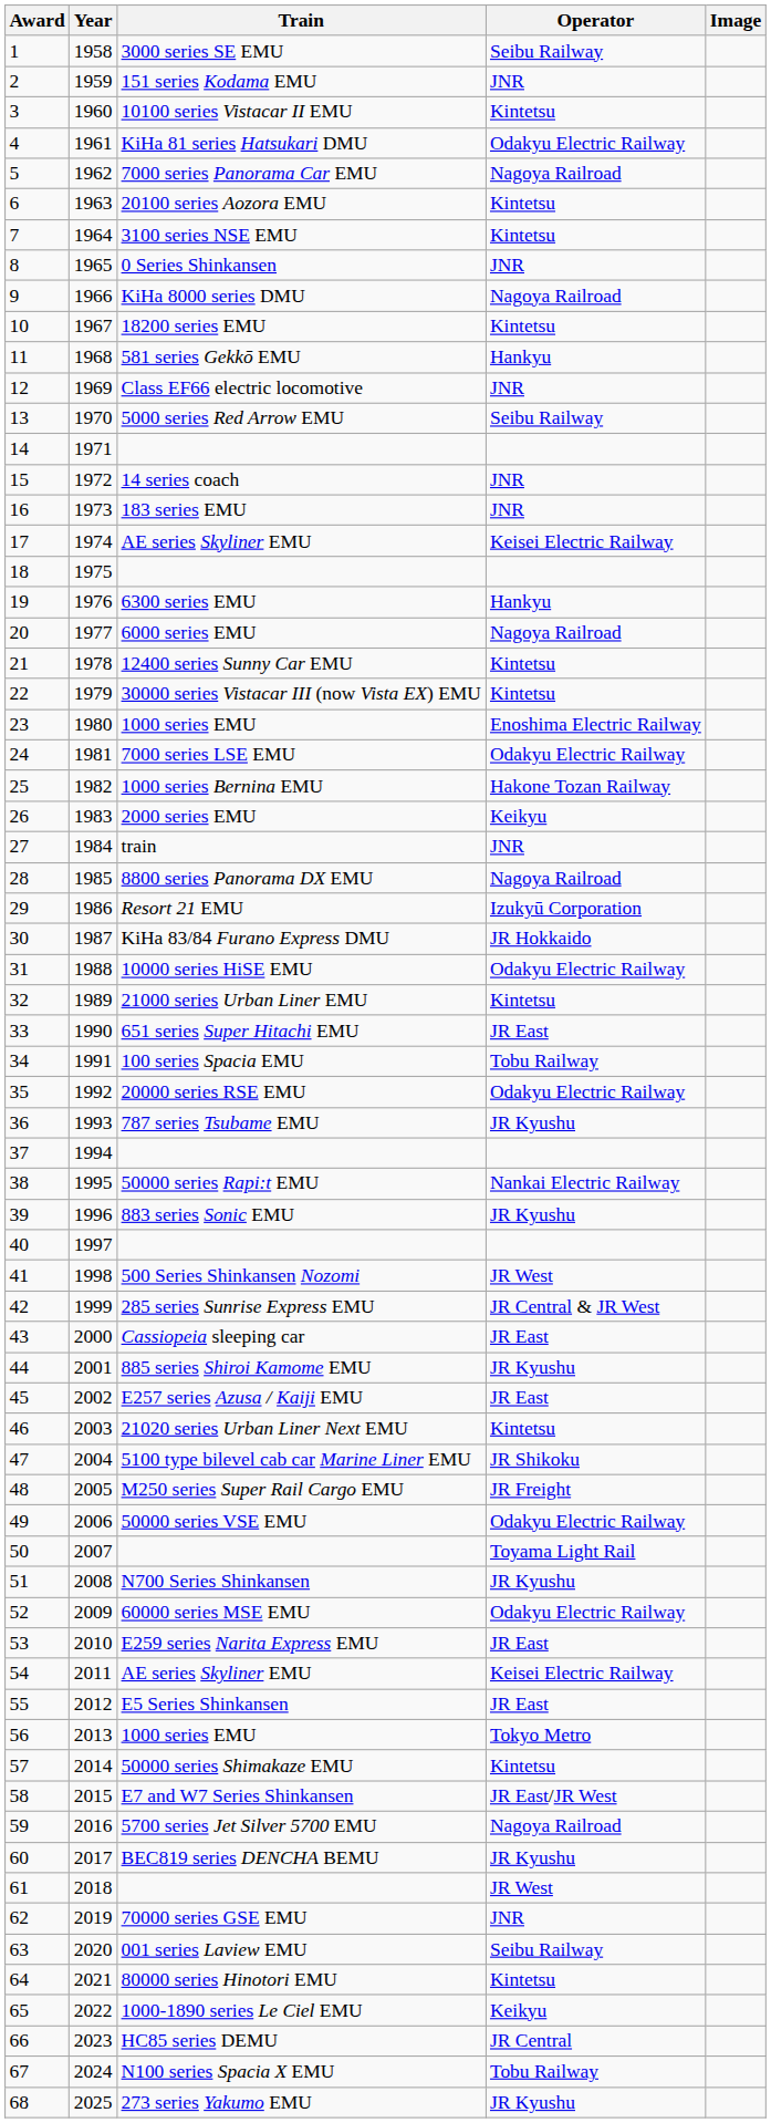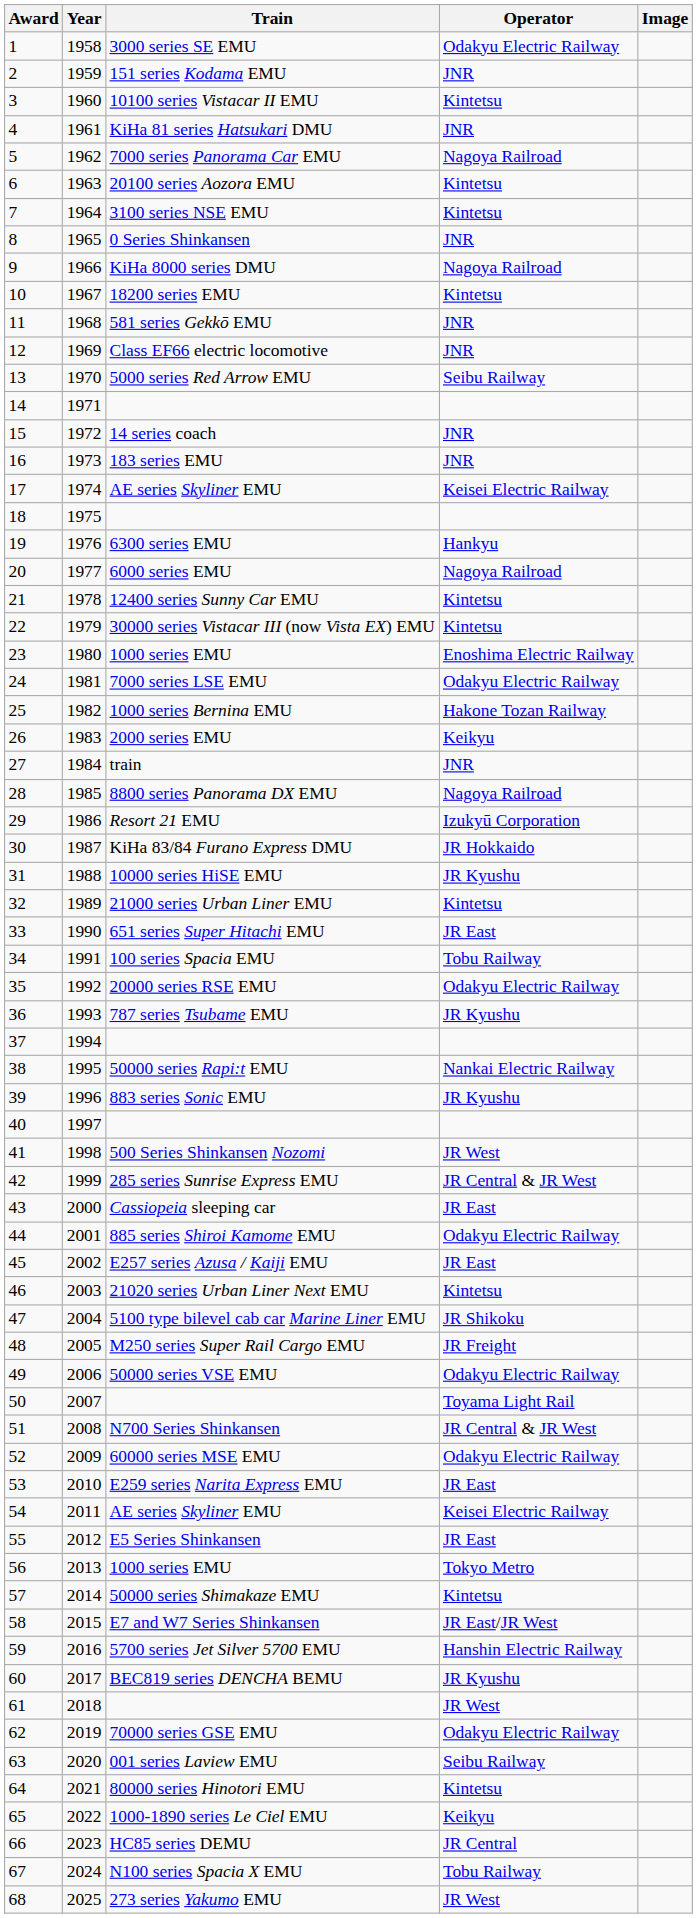1 | Operator: Seibu Railway -> Odakyu Electric Railway
4 | Operator: Odakyu Electric Railway -> JNR
11 | Operator: Hankyu -> JNR
31 | Operator: Odakyu Electric Railway -> JR Kyushu
44 | Operator: JR Kyushu -> Odakyu Electric Railway
51 | Operator: JR Kyushu -> JR Central & JR West
59 | Operator: Nagoya Railroad -> Hanshin Electric Railway
62 | Operator: JNR -> Odakyu Electric Railway
68 | Operator: JR Kyushu -> JR West
